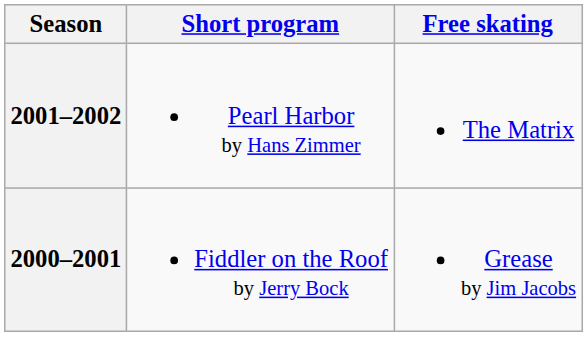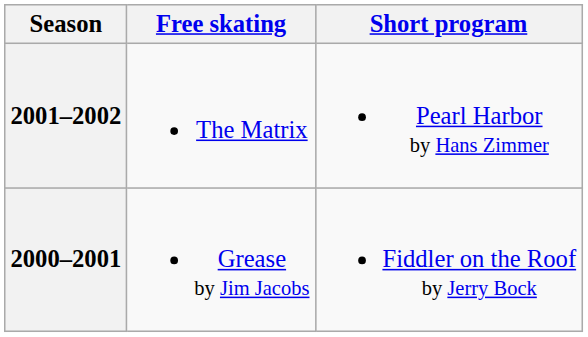columns swapped: Short program <-> Free skating
